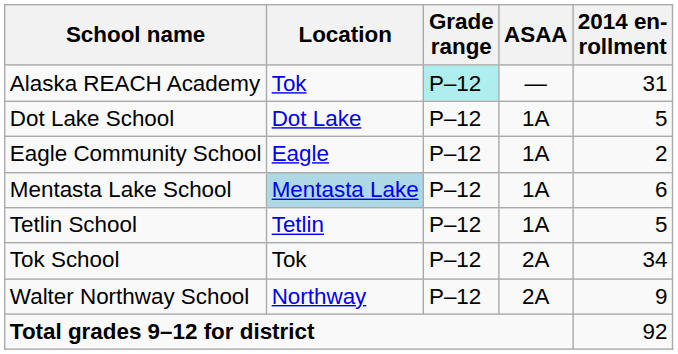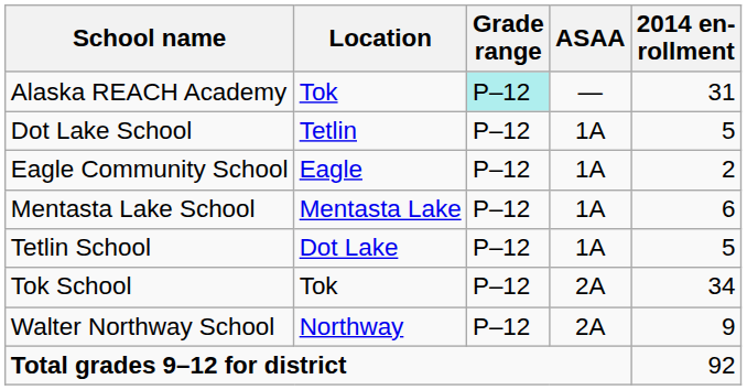Dot Lake School | Location: Dot Lake -> Tetlin
Mentasta Lake School | Location: lightblue background -> no background
Tetlin School | Location: Tetlin -> Dot Lake
